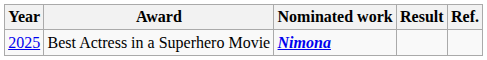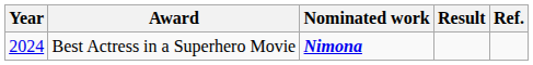Best Actress in a Superhero Movie | Year: 2025 -> 2024
